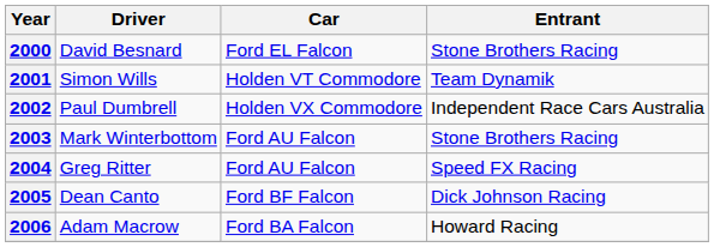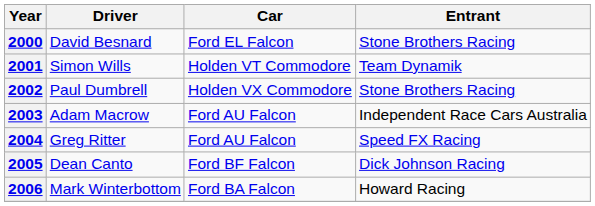2002 | Entrant: Independent Race Cars Australia -> Stone Brothers Racing
2003 | Driver: Mark Winterbottom -> Adam Macrow
2003 | Entrant: Stone Brothers Racing -> Independent Race Cars Australia
2006 | Driver: Adam Macrow -> Mark Winterbottom
